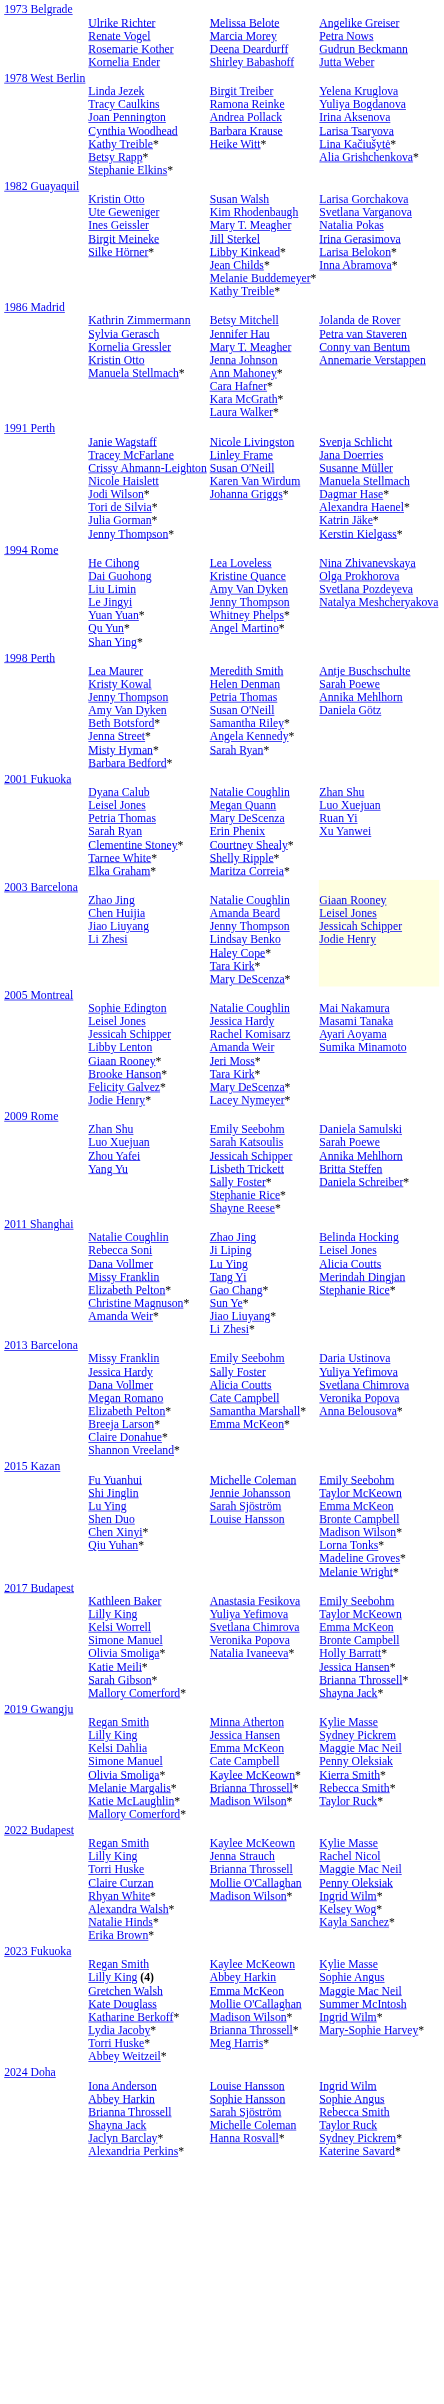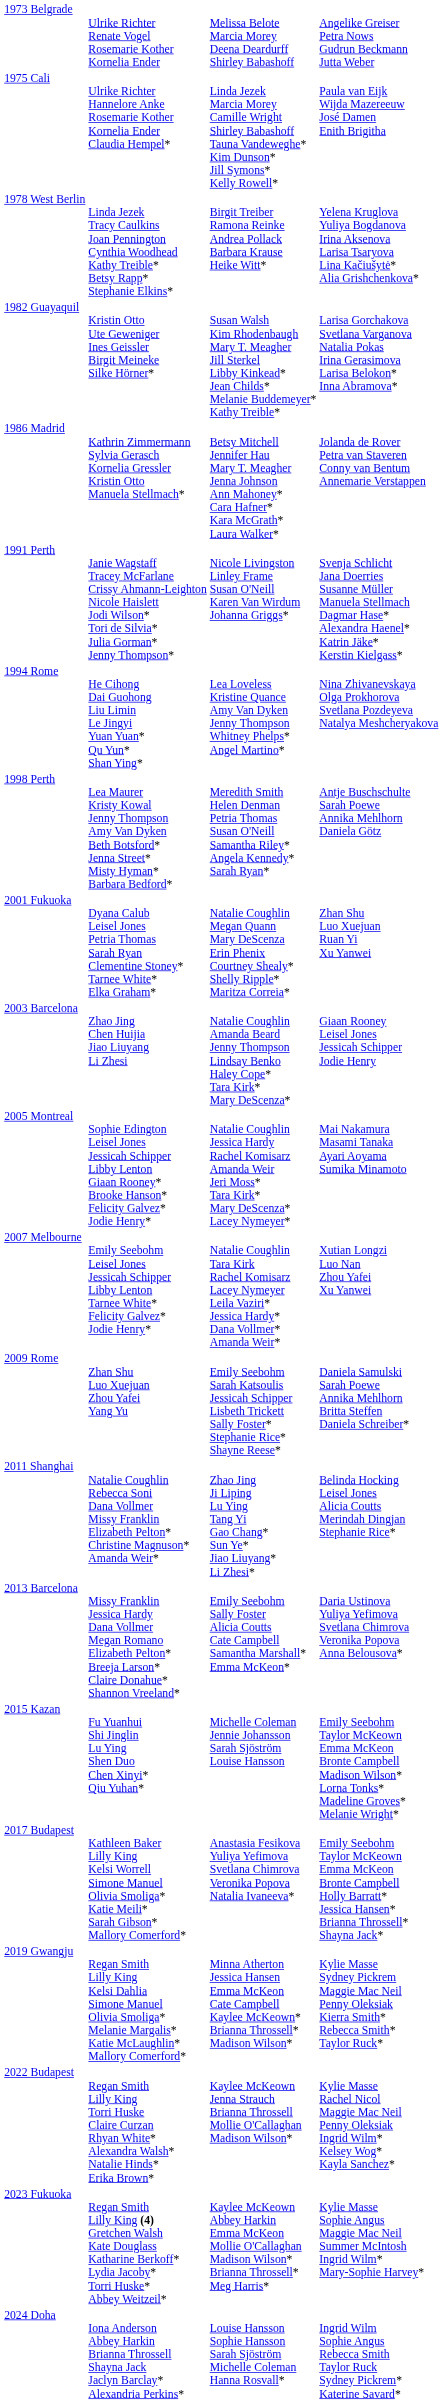+ row: 1975 Cali | Ulrike Richter Hannelore Anke Rosemarie Kother Kornelia Ender Claudia Hempel* | Linda Jezek Marcia Morey Camille Wright Shirley Babashoff Tauna Vandeweghe* Kim Dunson* Jill Symons* Kelly Rowell* | Paula van Eijk Wijda Mazereeuw José Damen Enith Brigitha
2003 Barcelona | column 4: lightyellow background -> no background
+ row: 2007 Melbourne | Emily Seebohm Leisel Jones Jessicah Schipper Libby Lenton Tarnee White* Felicity Galvez* Jodie Henry* | Natalie Coughlin Tara Kirk Rachel Komisarz Lacey Nymeyer Leila Vaziri* Jessica Hardy* Dana Vollmer* Amanda Weir* | Xutian Longzi Luo Nan Zhou Yafei Xu Yanwei
